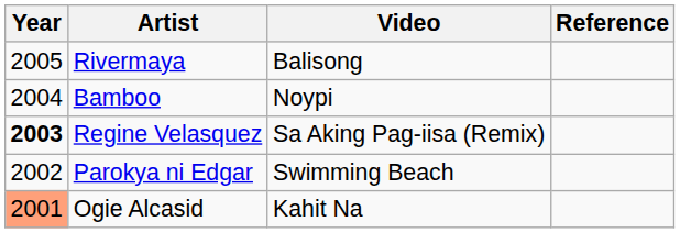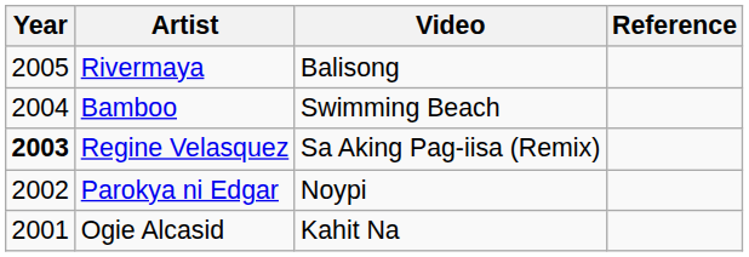Bamboo | Video: Noypi -> Swimming Beach
Parokya ni Edgar | Video: Swimming Beach -> Noypi
Ogie Alcasid | Year: lightsalmon background -> no background
